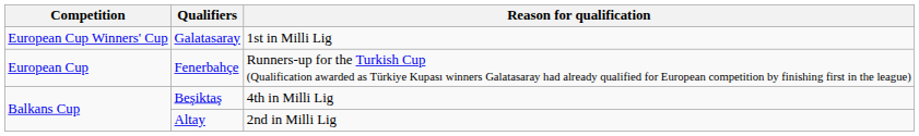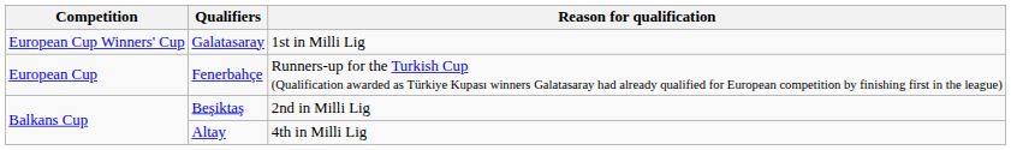Beşiktaş | Reason for qualification: 4th in Milli Lig -> 2nd in Milli Lig
Altay | Reason for qualification: 2nd in Milli Lig -> 4th in Milli Lig
